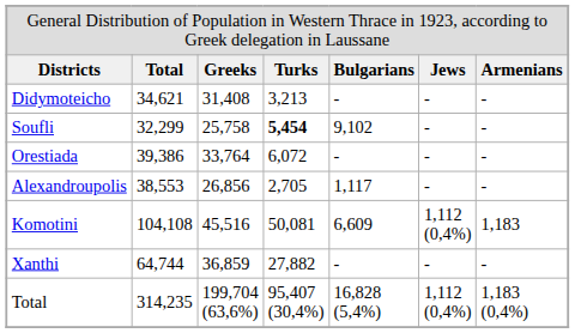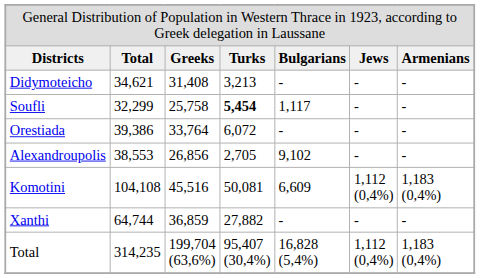Soufli | column 5: 9,102 -> 1,117
Alexandroupolis | column 5: 1,117 -> 9,102
Komotini | column 7: 1,183 -> 1,183 (0,4%)
